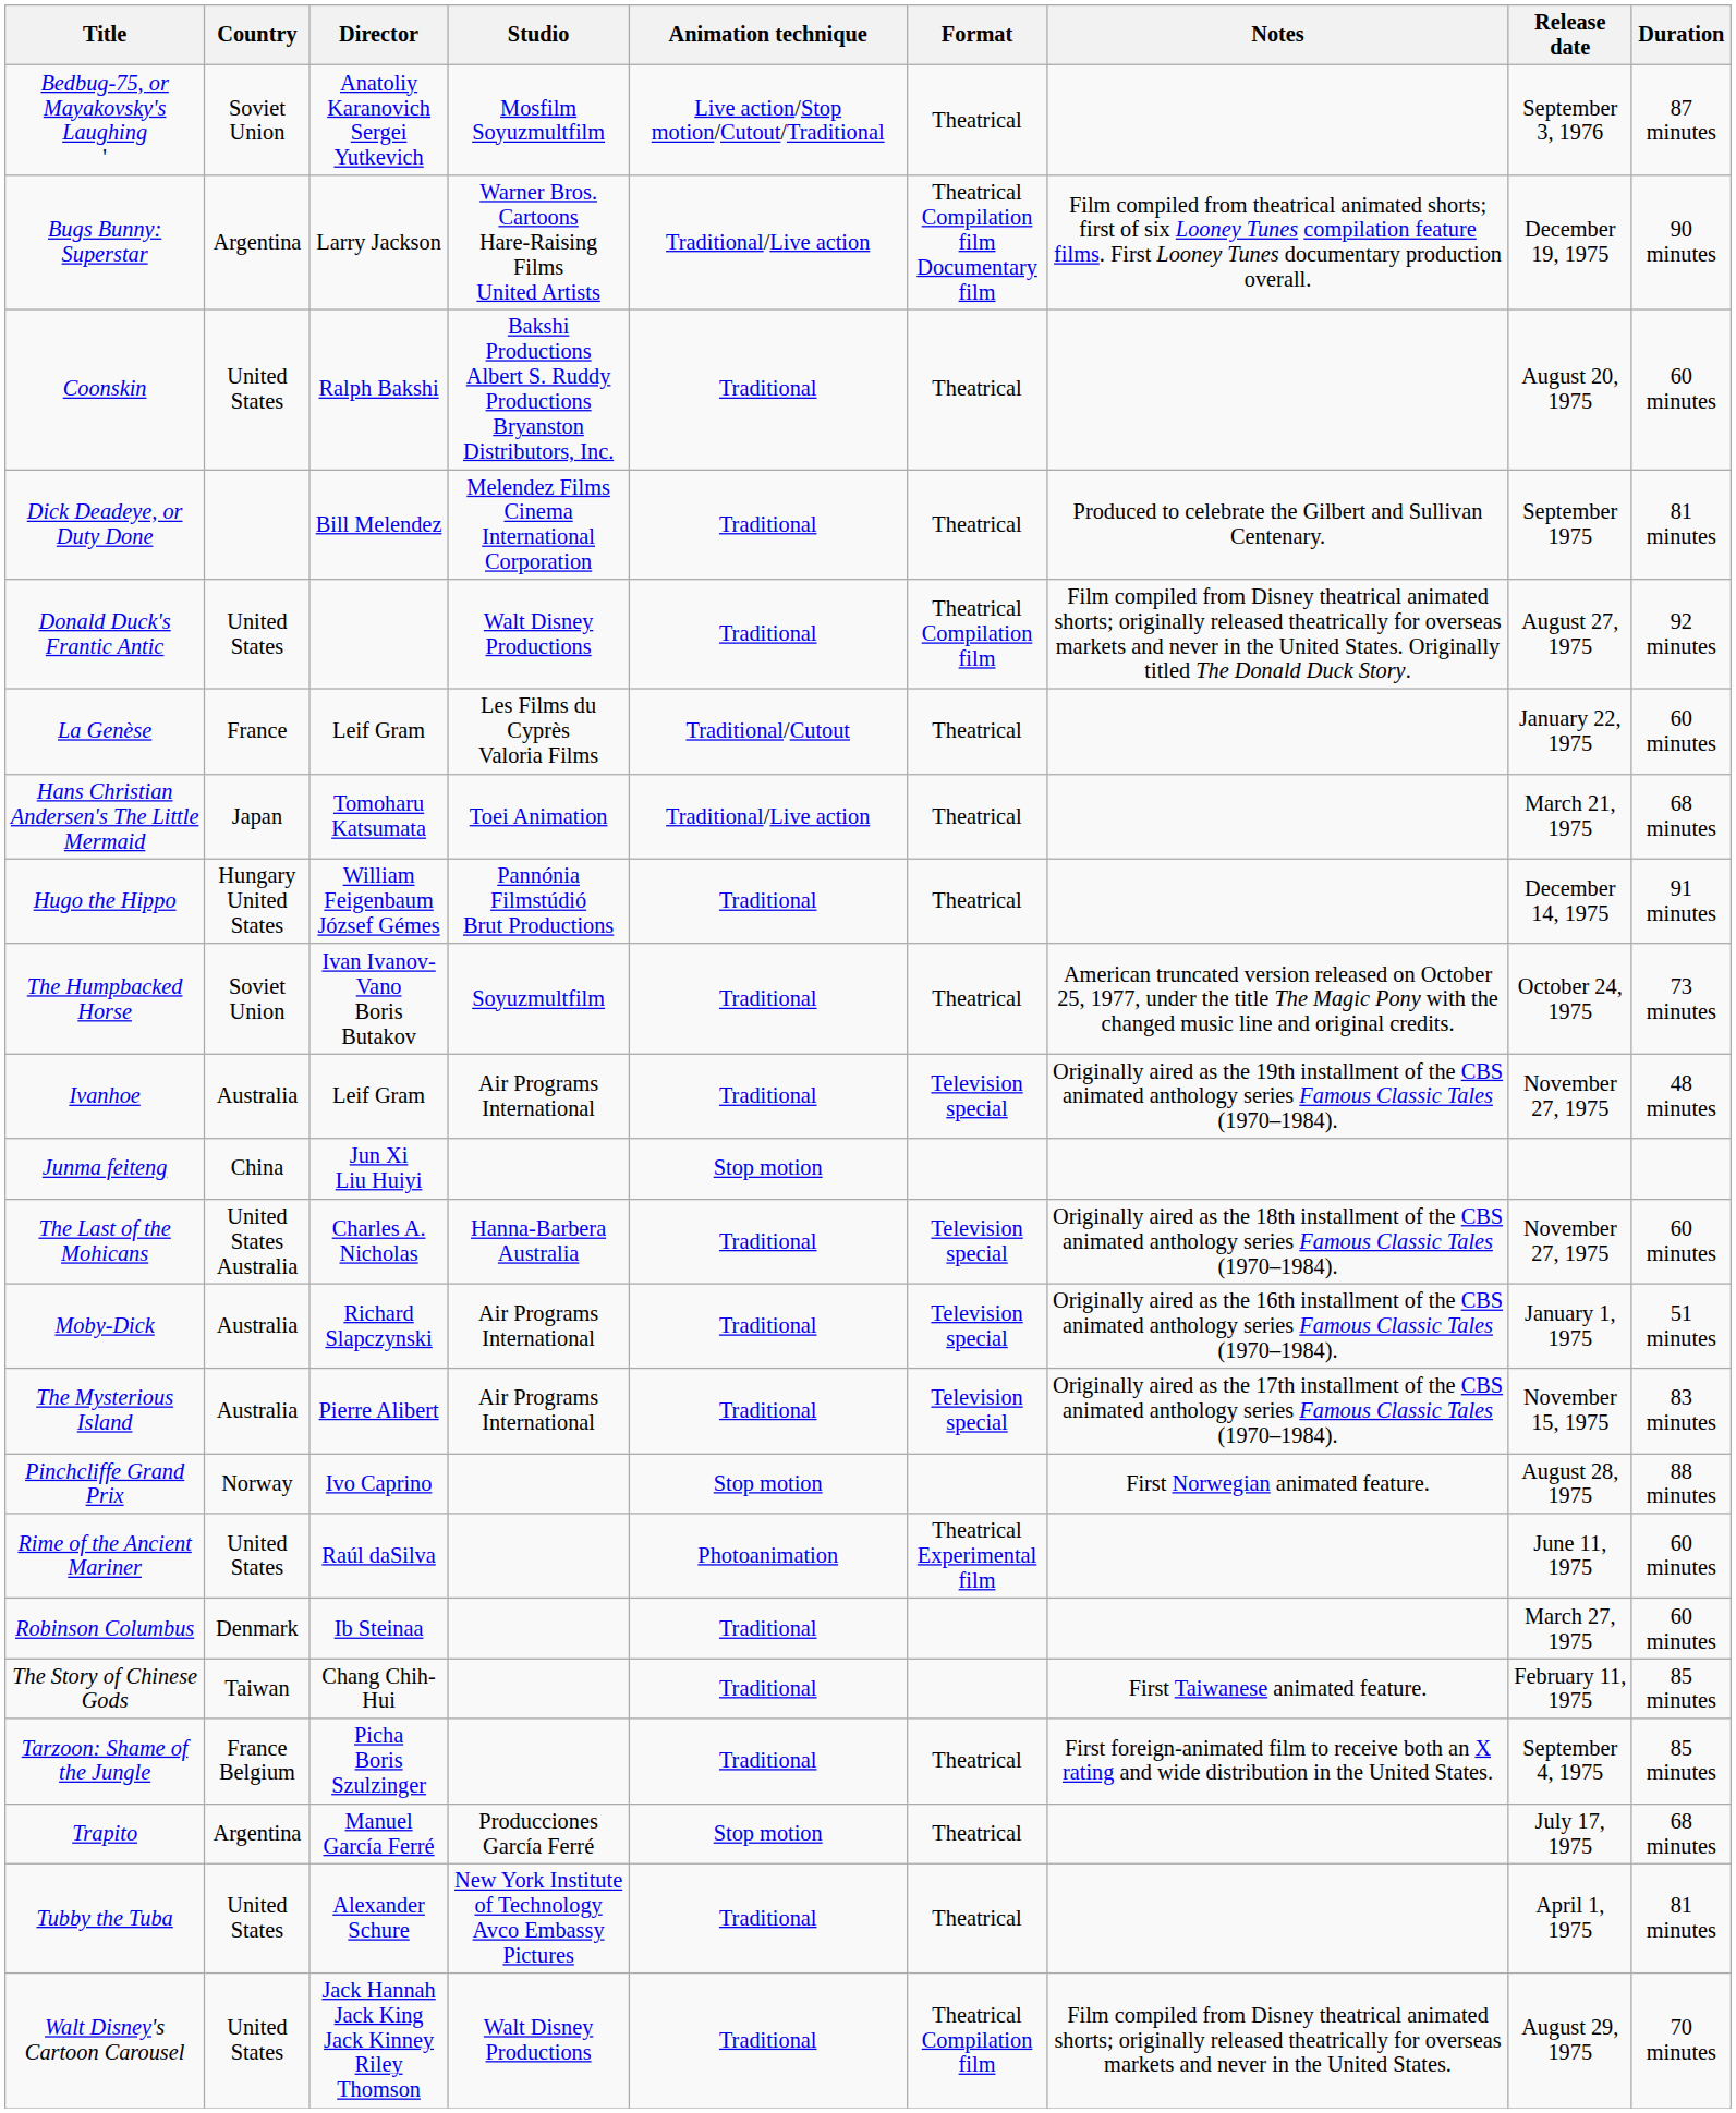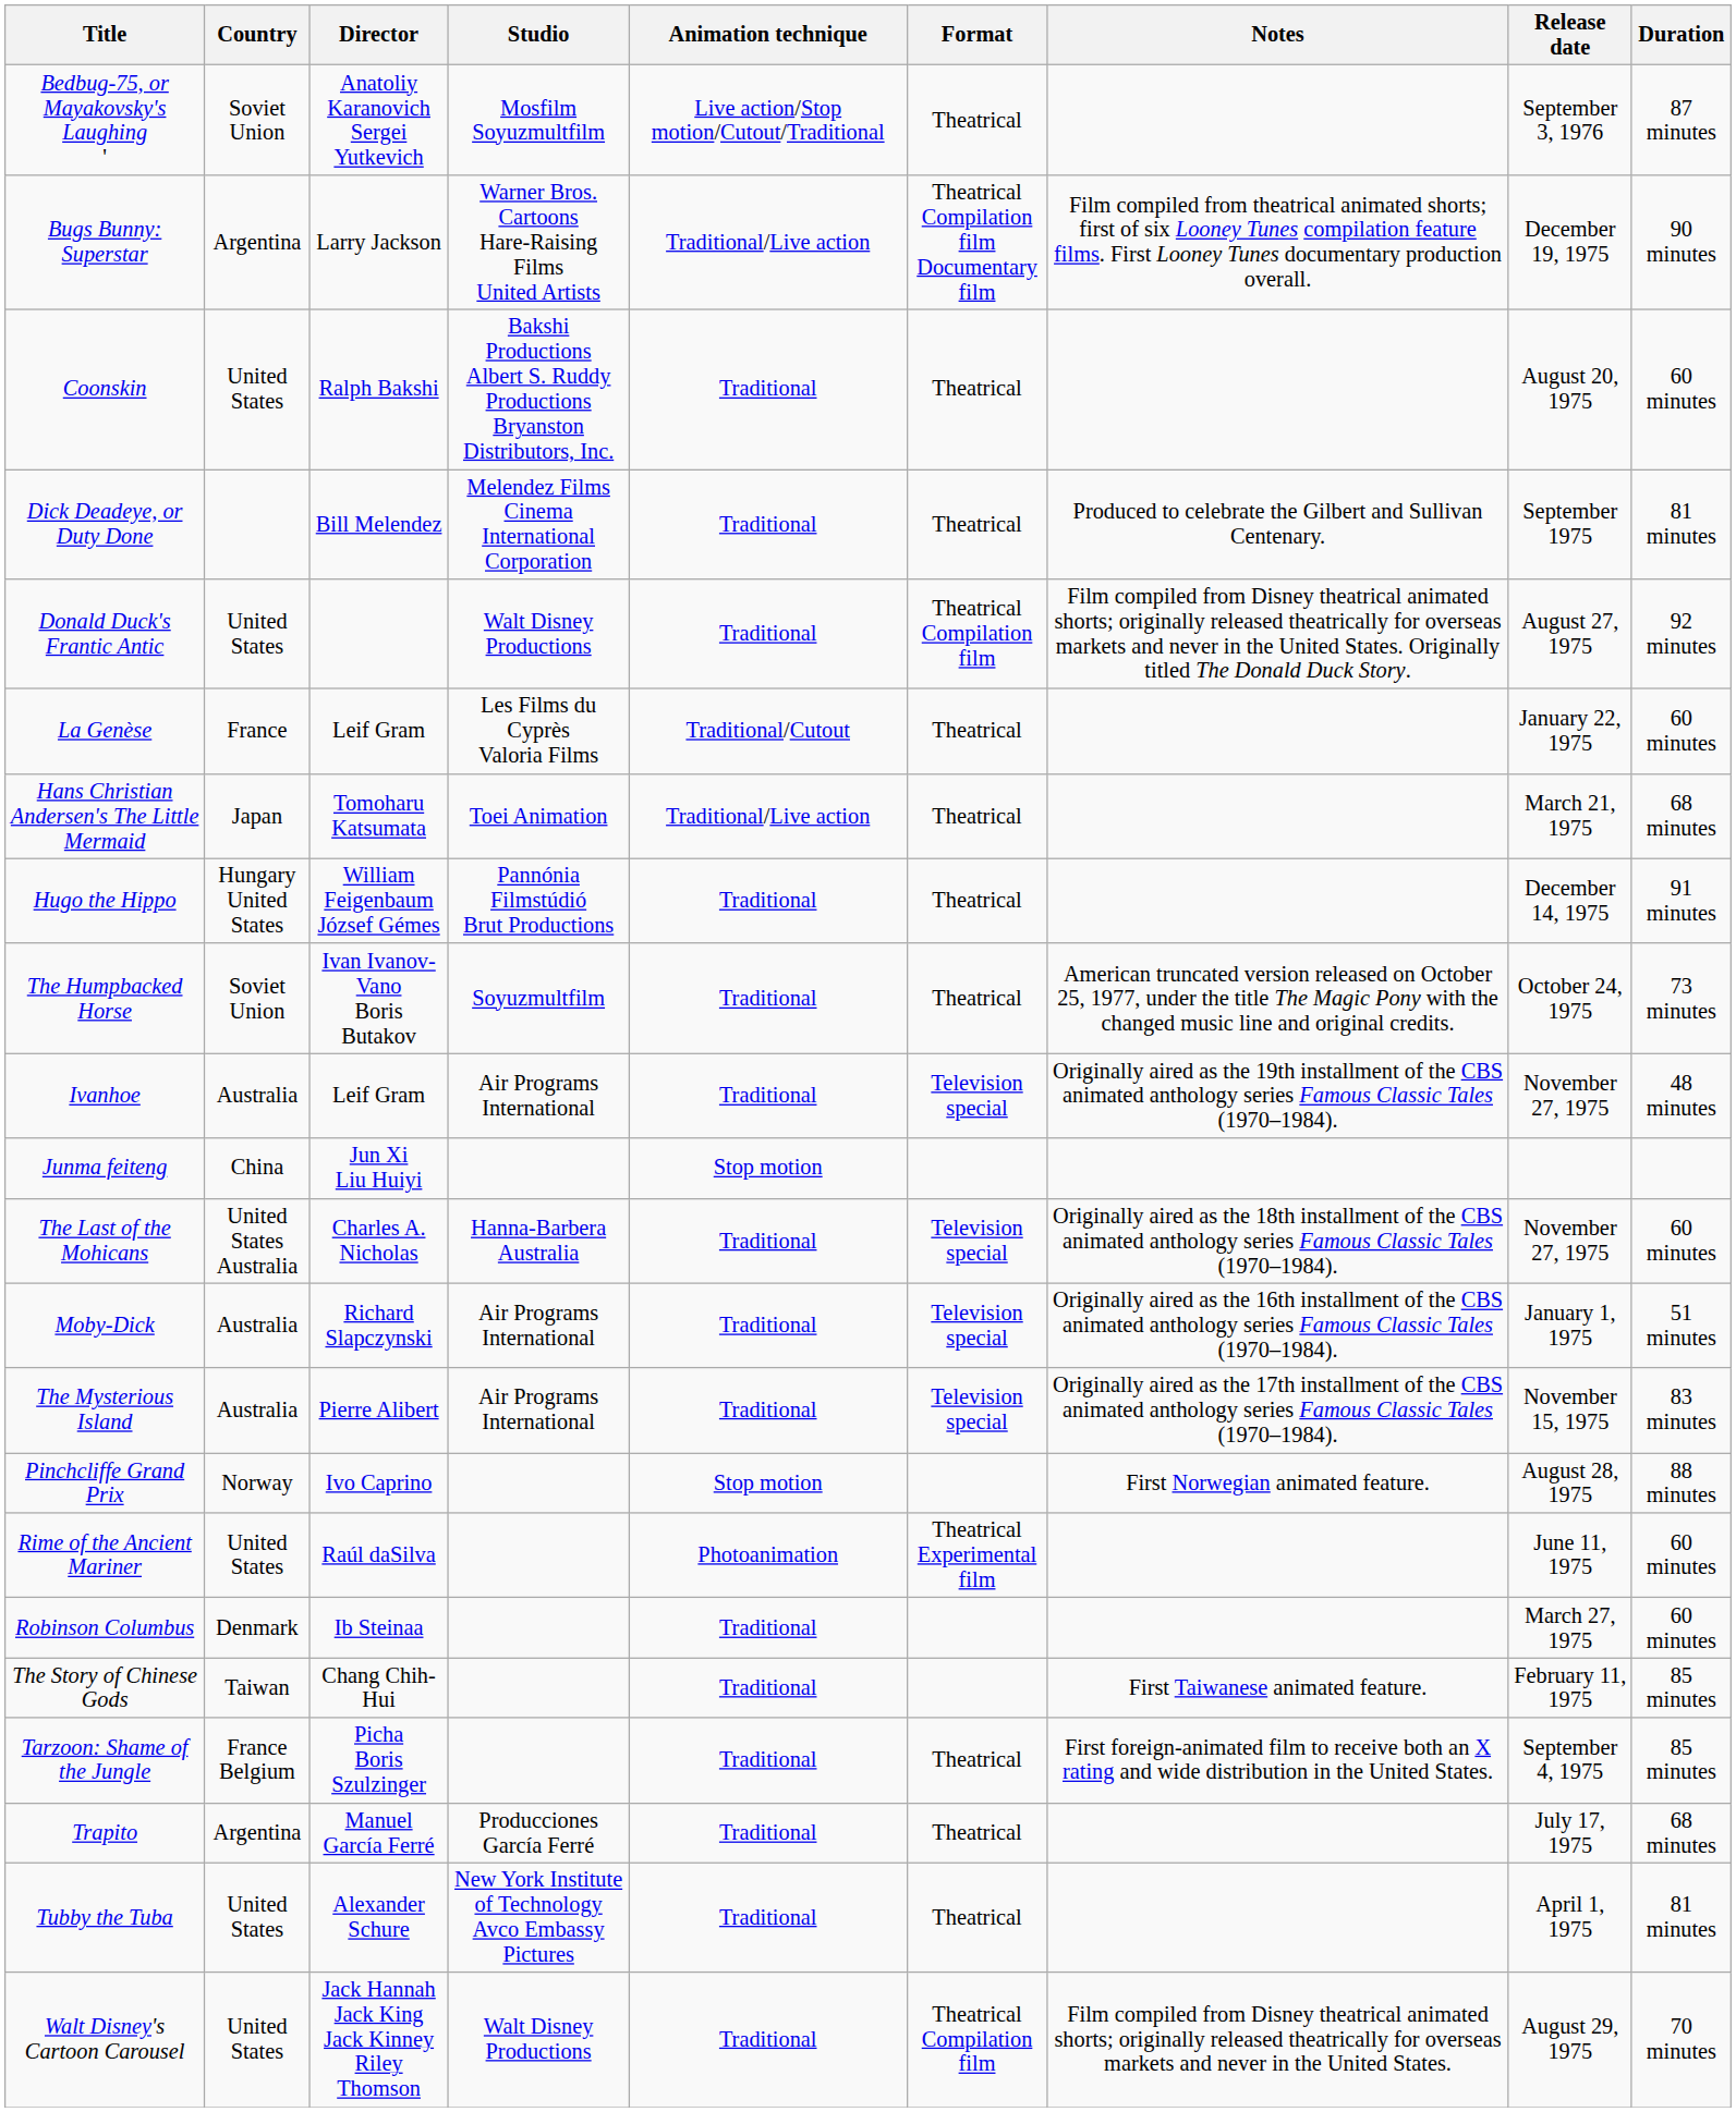Trapito | Animation technique: Stop motion -> Traditional
